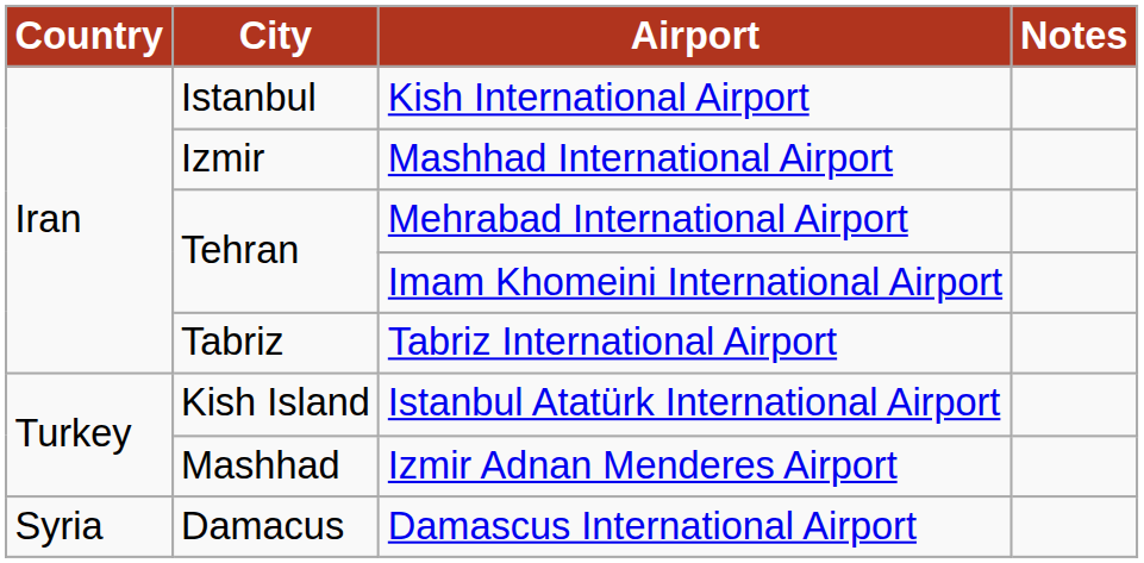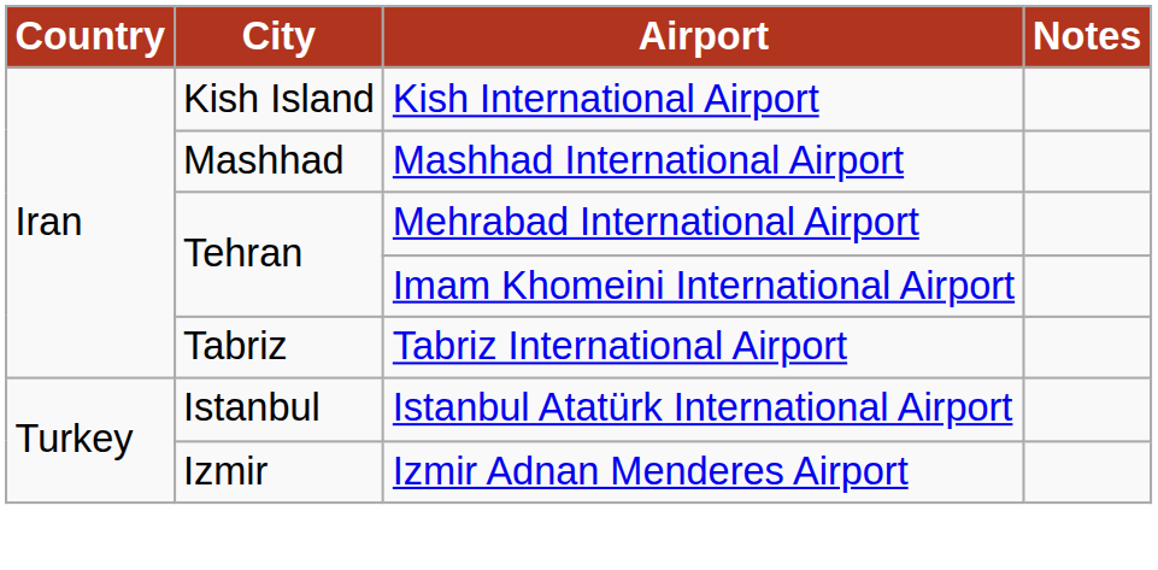Kish International Airport | City: Istanbul -> Kish Island
Mashhad International Airport | City: Izmir -> Mashhad
Istanbul Atatürk International Airport | City: Kish Island -> Istanbul
Izmir Adnan Menderes Airport | City: Mashhad -> Izmir
- row: Syria | Damacus | Damascus International Airport
